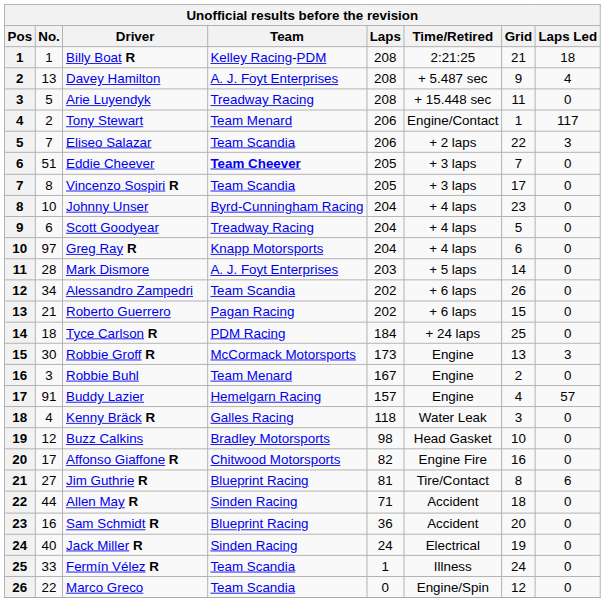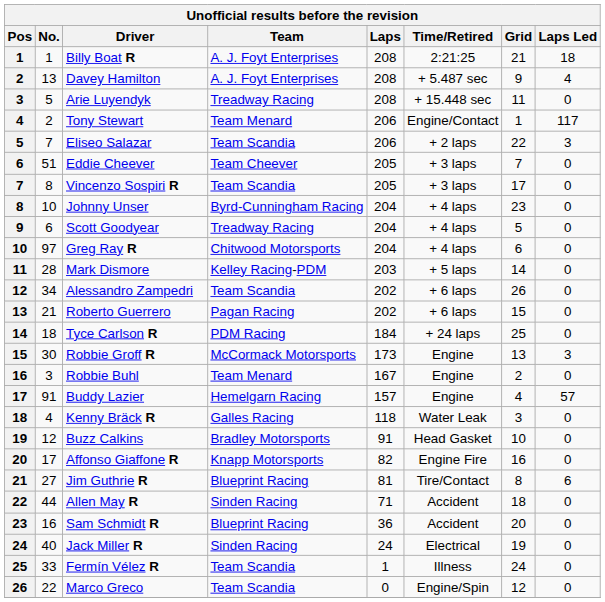Billy Boat R | Team: Kelley Racing-PDM -> A. J. Foyt Enterprises
Eddie Cheever | Team: bold -> normal
Greg Ray R | Team: Knapp Motorsports -> Chitwood Motorsports
Mark Dismore | Team: A. J. Foyt Enterprises -> Kelley Racing-PDM
Buzz Calkins | Laps: 98 -> 91
Affonso Giaffone R | Team: Chitwood Motorsports -> Knapp Motorsports
